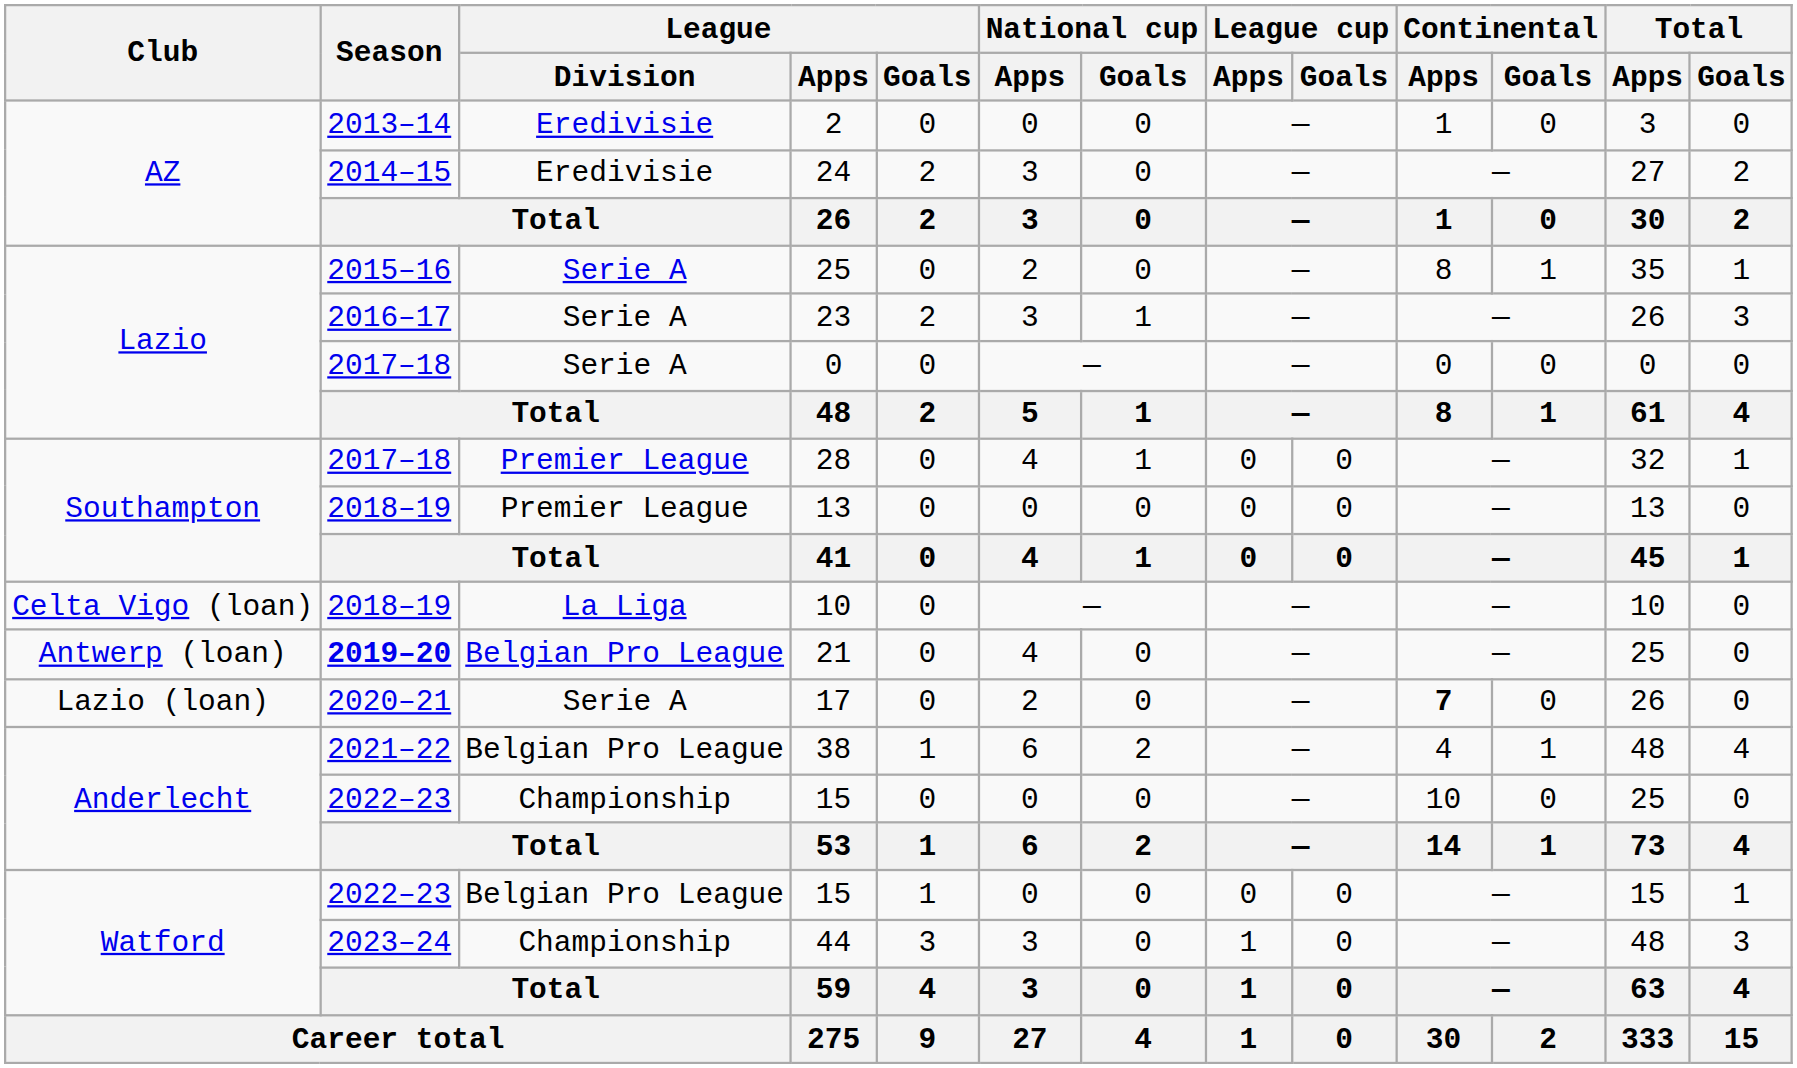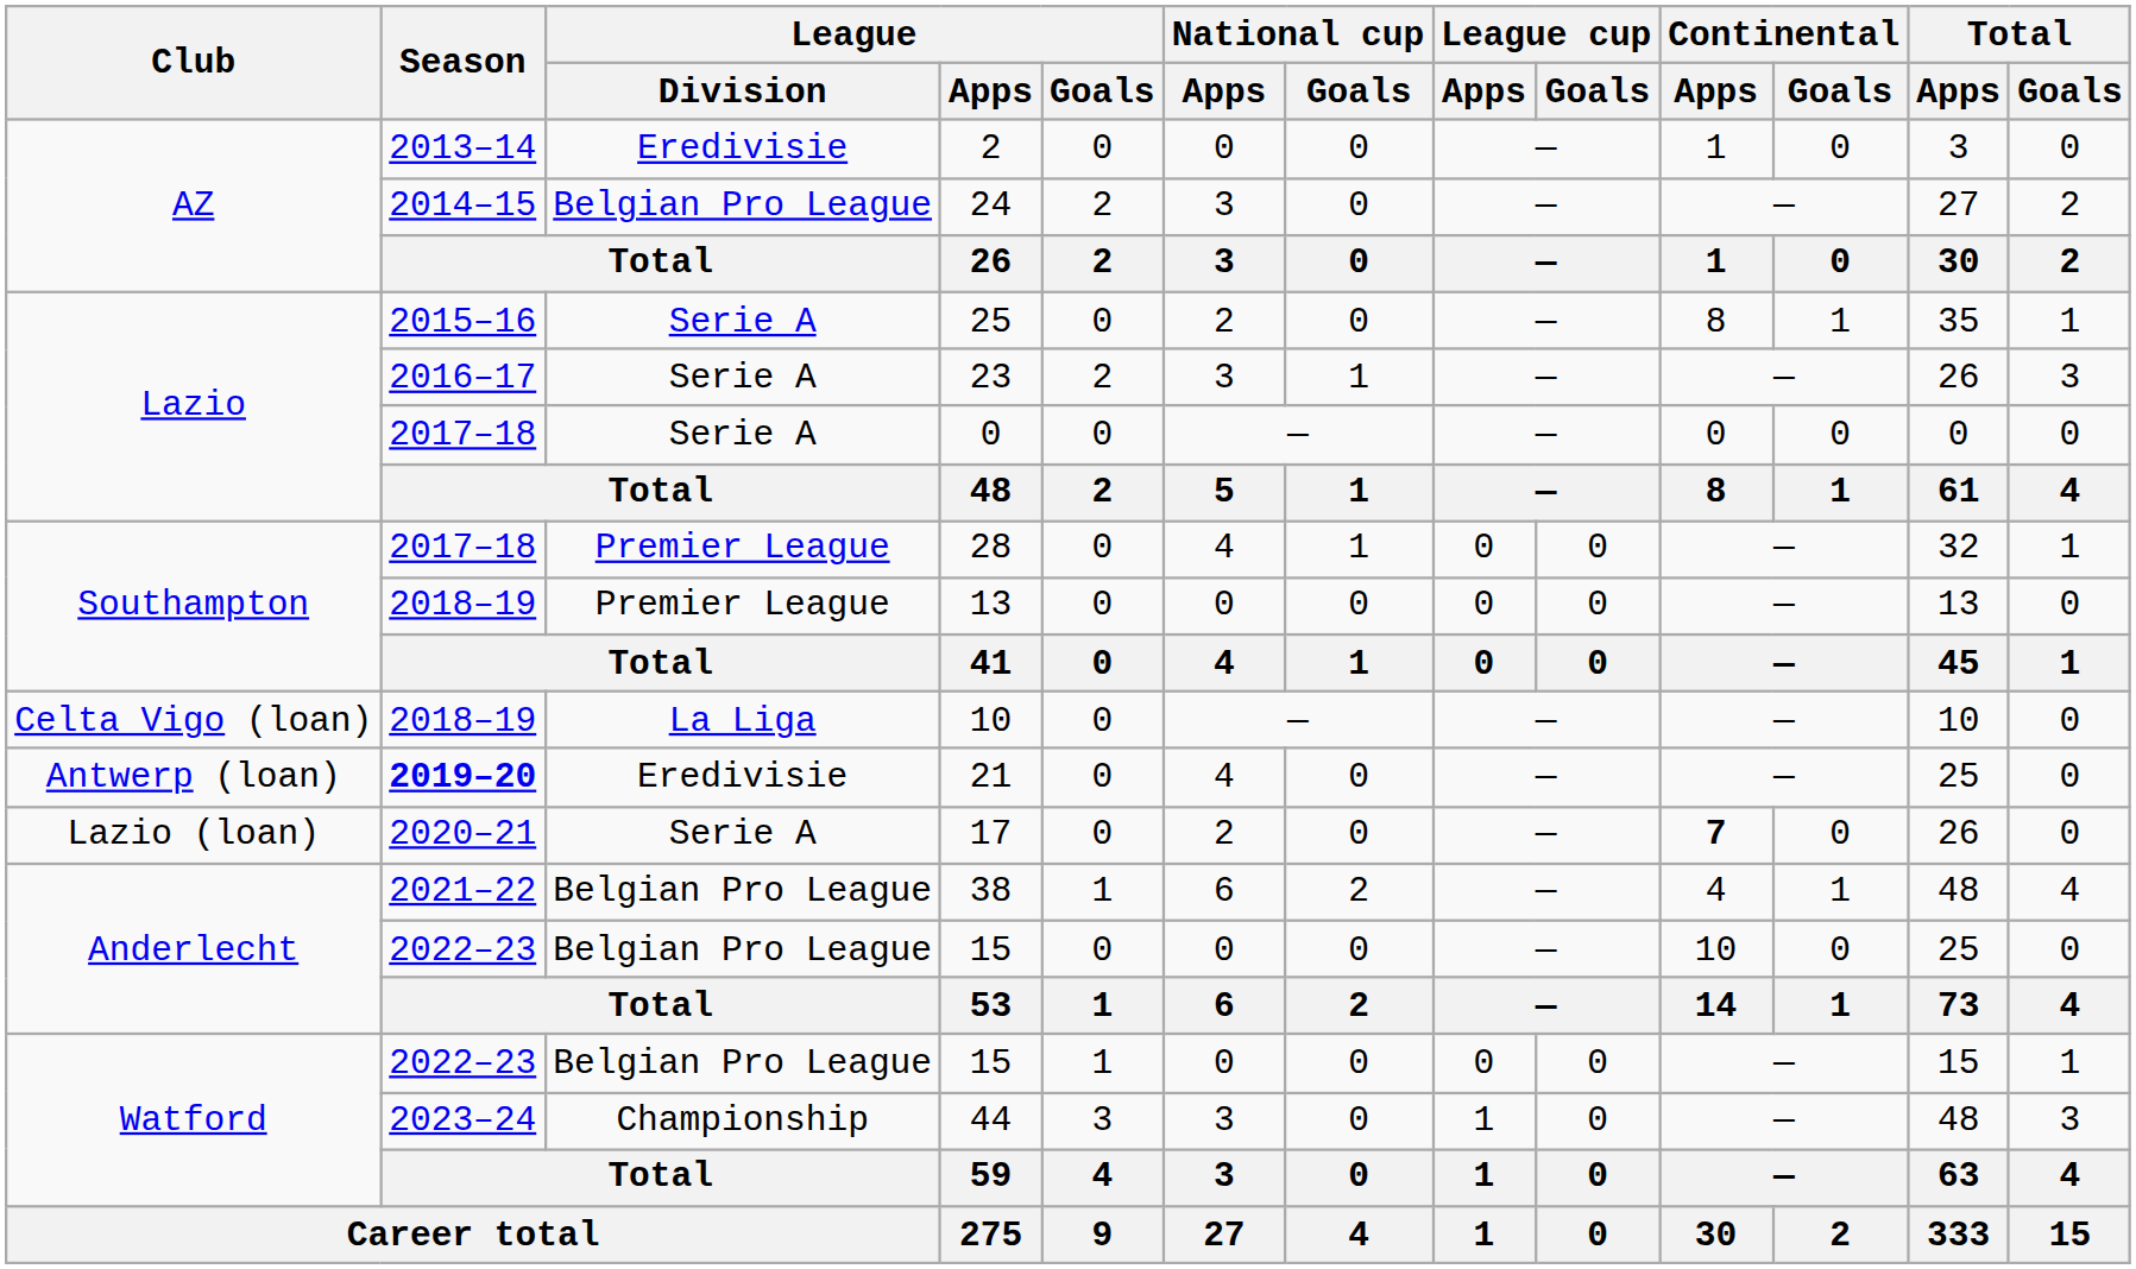24 | League / Division: Eredivisie -> Belgian Pro League
21 | League / Division: Belgian Pro League -> Eredivisie
Anderlecht / 15 | League / Division: Championship -> Belgian Pro League
